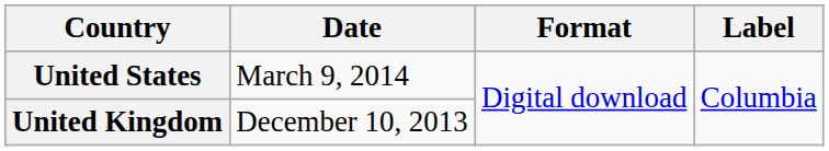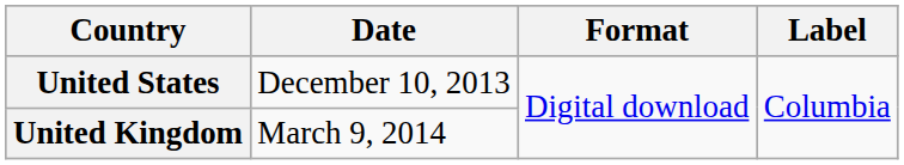United States | Date: March 9, 2014 -> December 10, 2013
United Kingdom | Date: December 10, 2013 -> March 9, 2014
